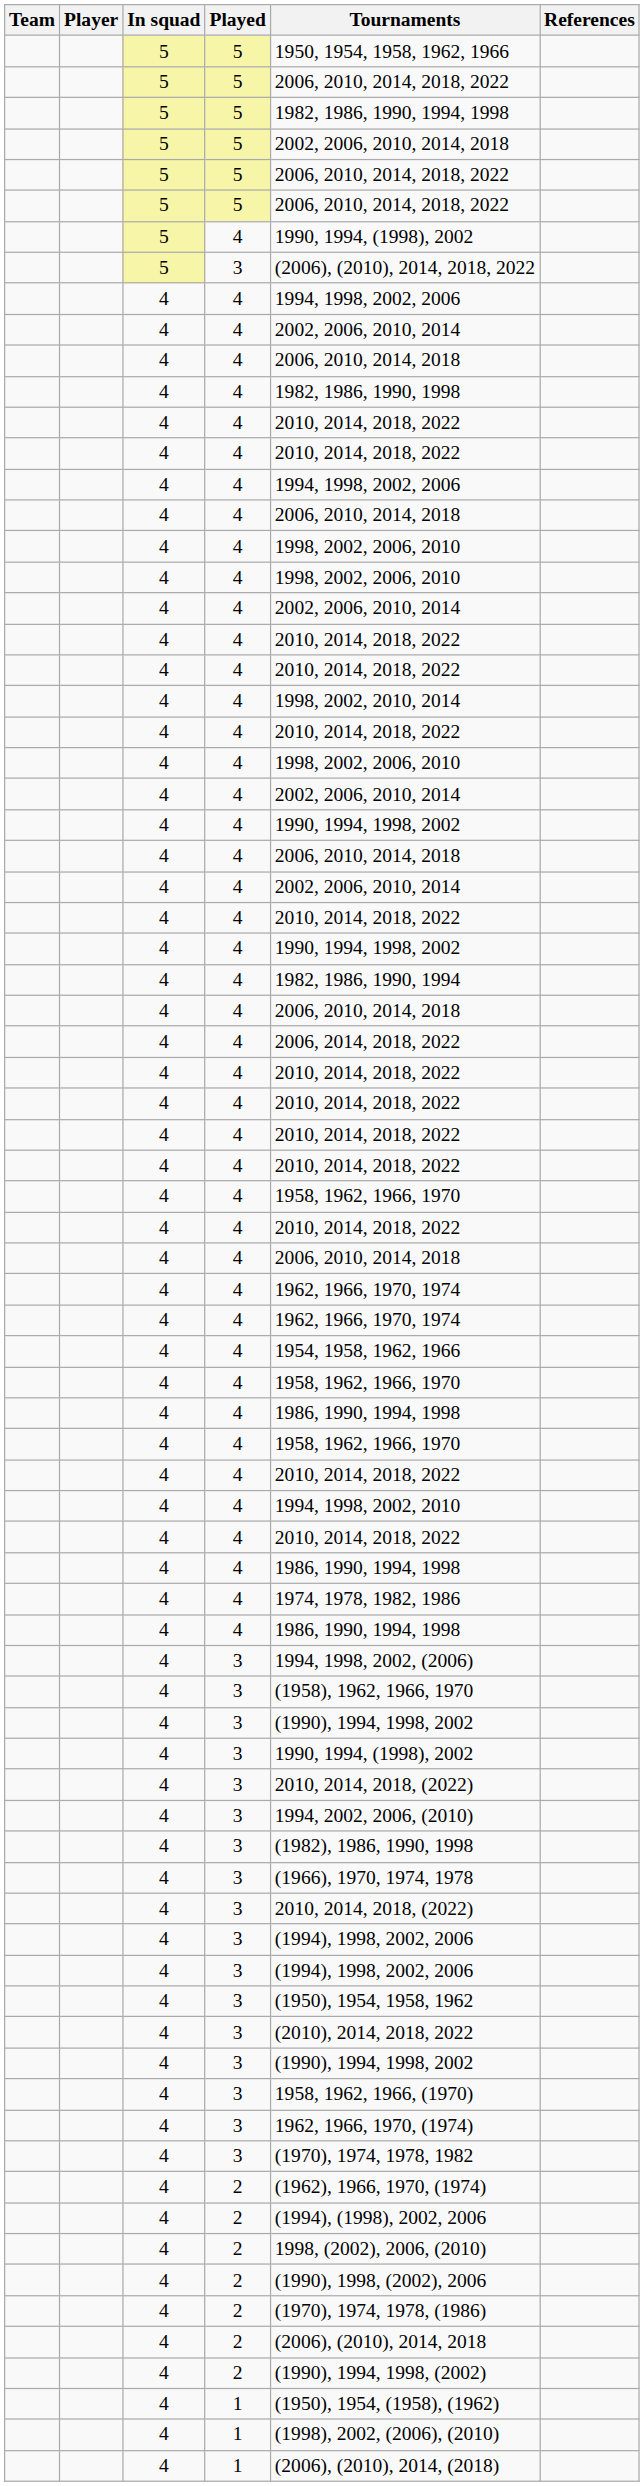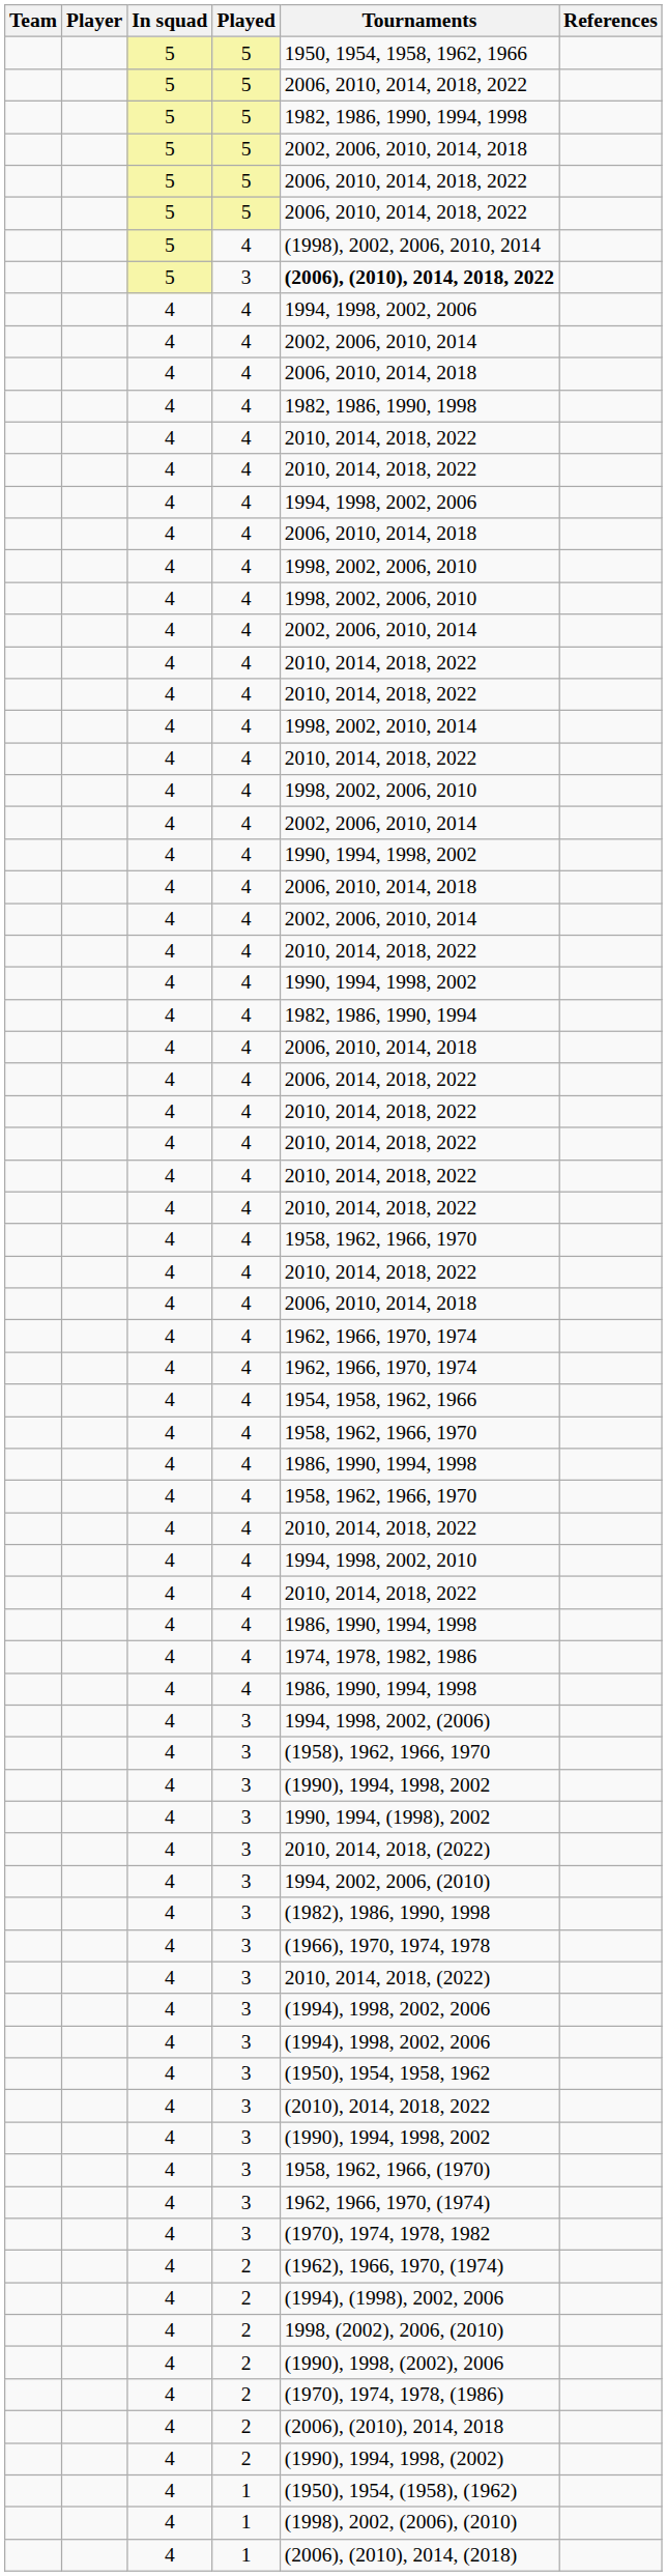5 / 4 | Tournaments: 1990, 1994, (1998), 2002 -> (1998), 2002, 2006, 2010, 2014
5 / 3 | Tournaments: normal -> bold
